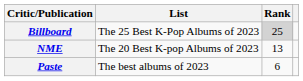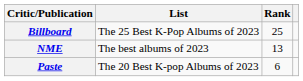Billboard | Rank: lightgrey background -> no background
NME | List: The 20 Best K-pop Albums of 2023 -> The best albums of 2023
Paste | List: The best albums of 2023 -> The 20 Best K-pop Albums of 2023
